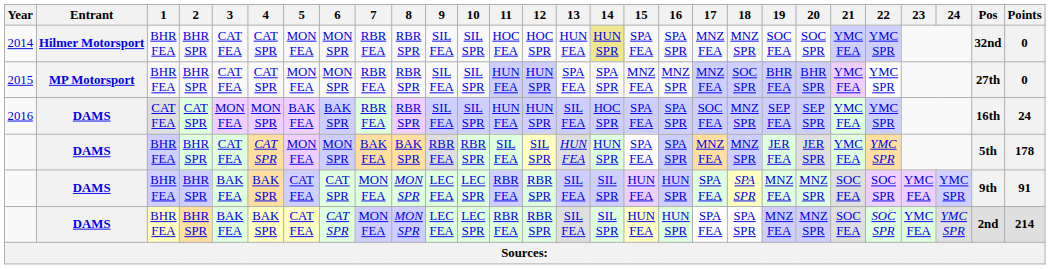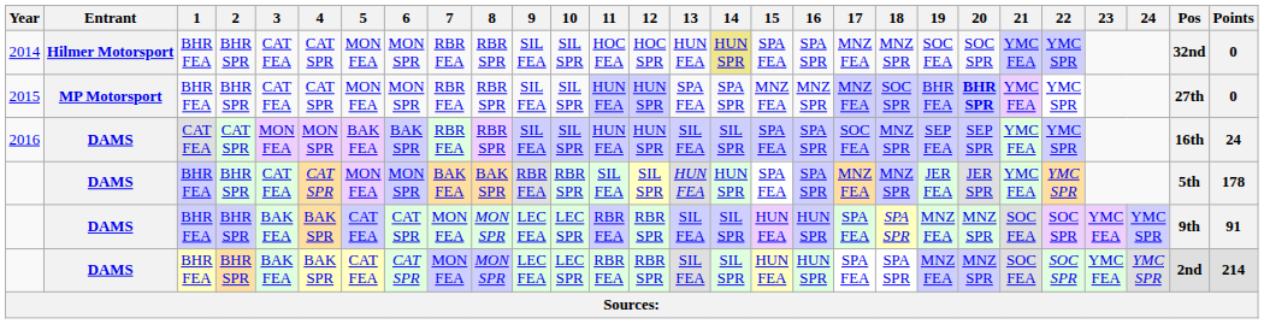2015 | 20: normal -> bold
2016 | 14: HOC SPR -> SIL SPR
